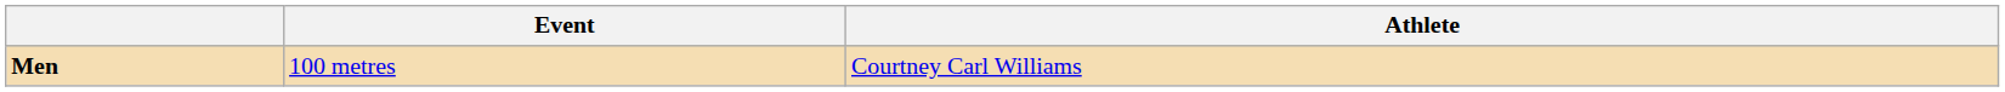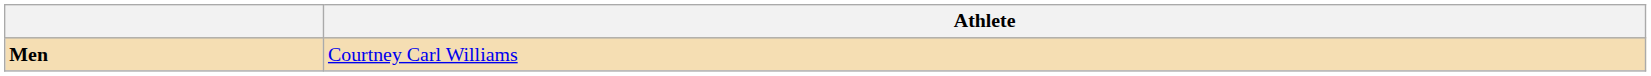- column: Event | 100 metres
